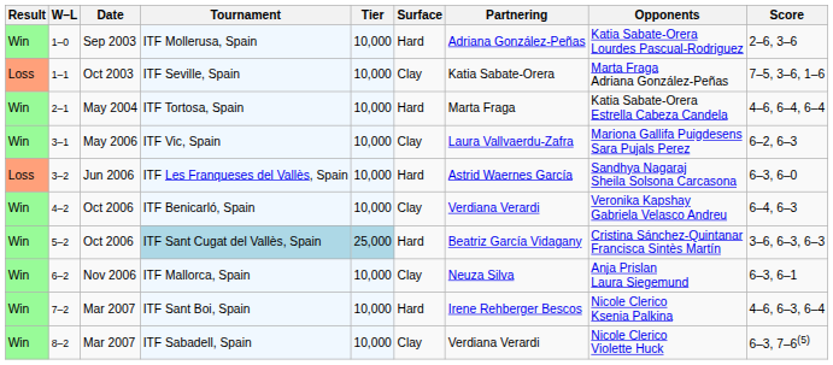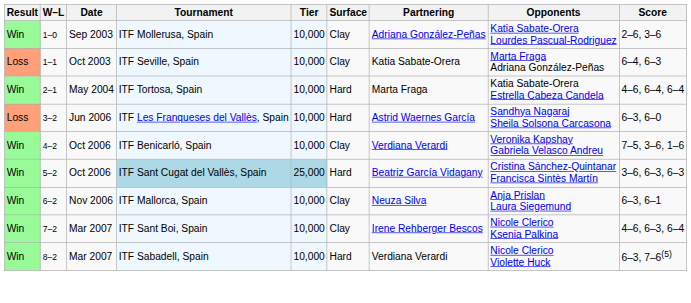ITF Mollerusa, Spain | Surface: Hard -> Clay
ITF Seville, Spain | Score: 7–5, 3–6, 1–6 -> 6–4, 6–3
- row: Win | 3–1 | May 2006 | ITF Vic, Spain | 10,000 | Clay | Laura Vallvaerdu-Zafra | Mariona Gallifa Puigdesens Sara Pujals Perez | 6–2, 6–3
ITF Benicarló, Spain | Score: 6–4, 6–3 -> 7–5, 3–6, 1–6
ITF Sant Boi, Spain | Surface: Hard -> Clay
ITF Sabadell, Spain | Surface: Clay -> Hard
